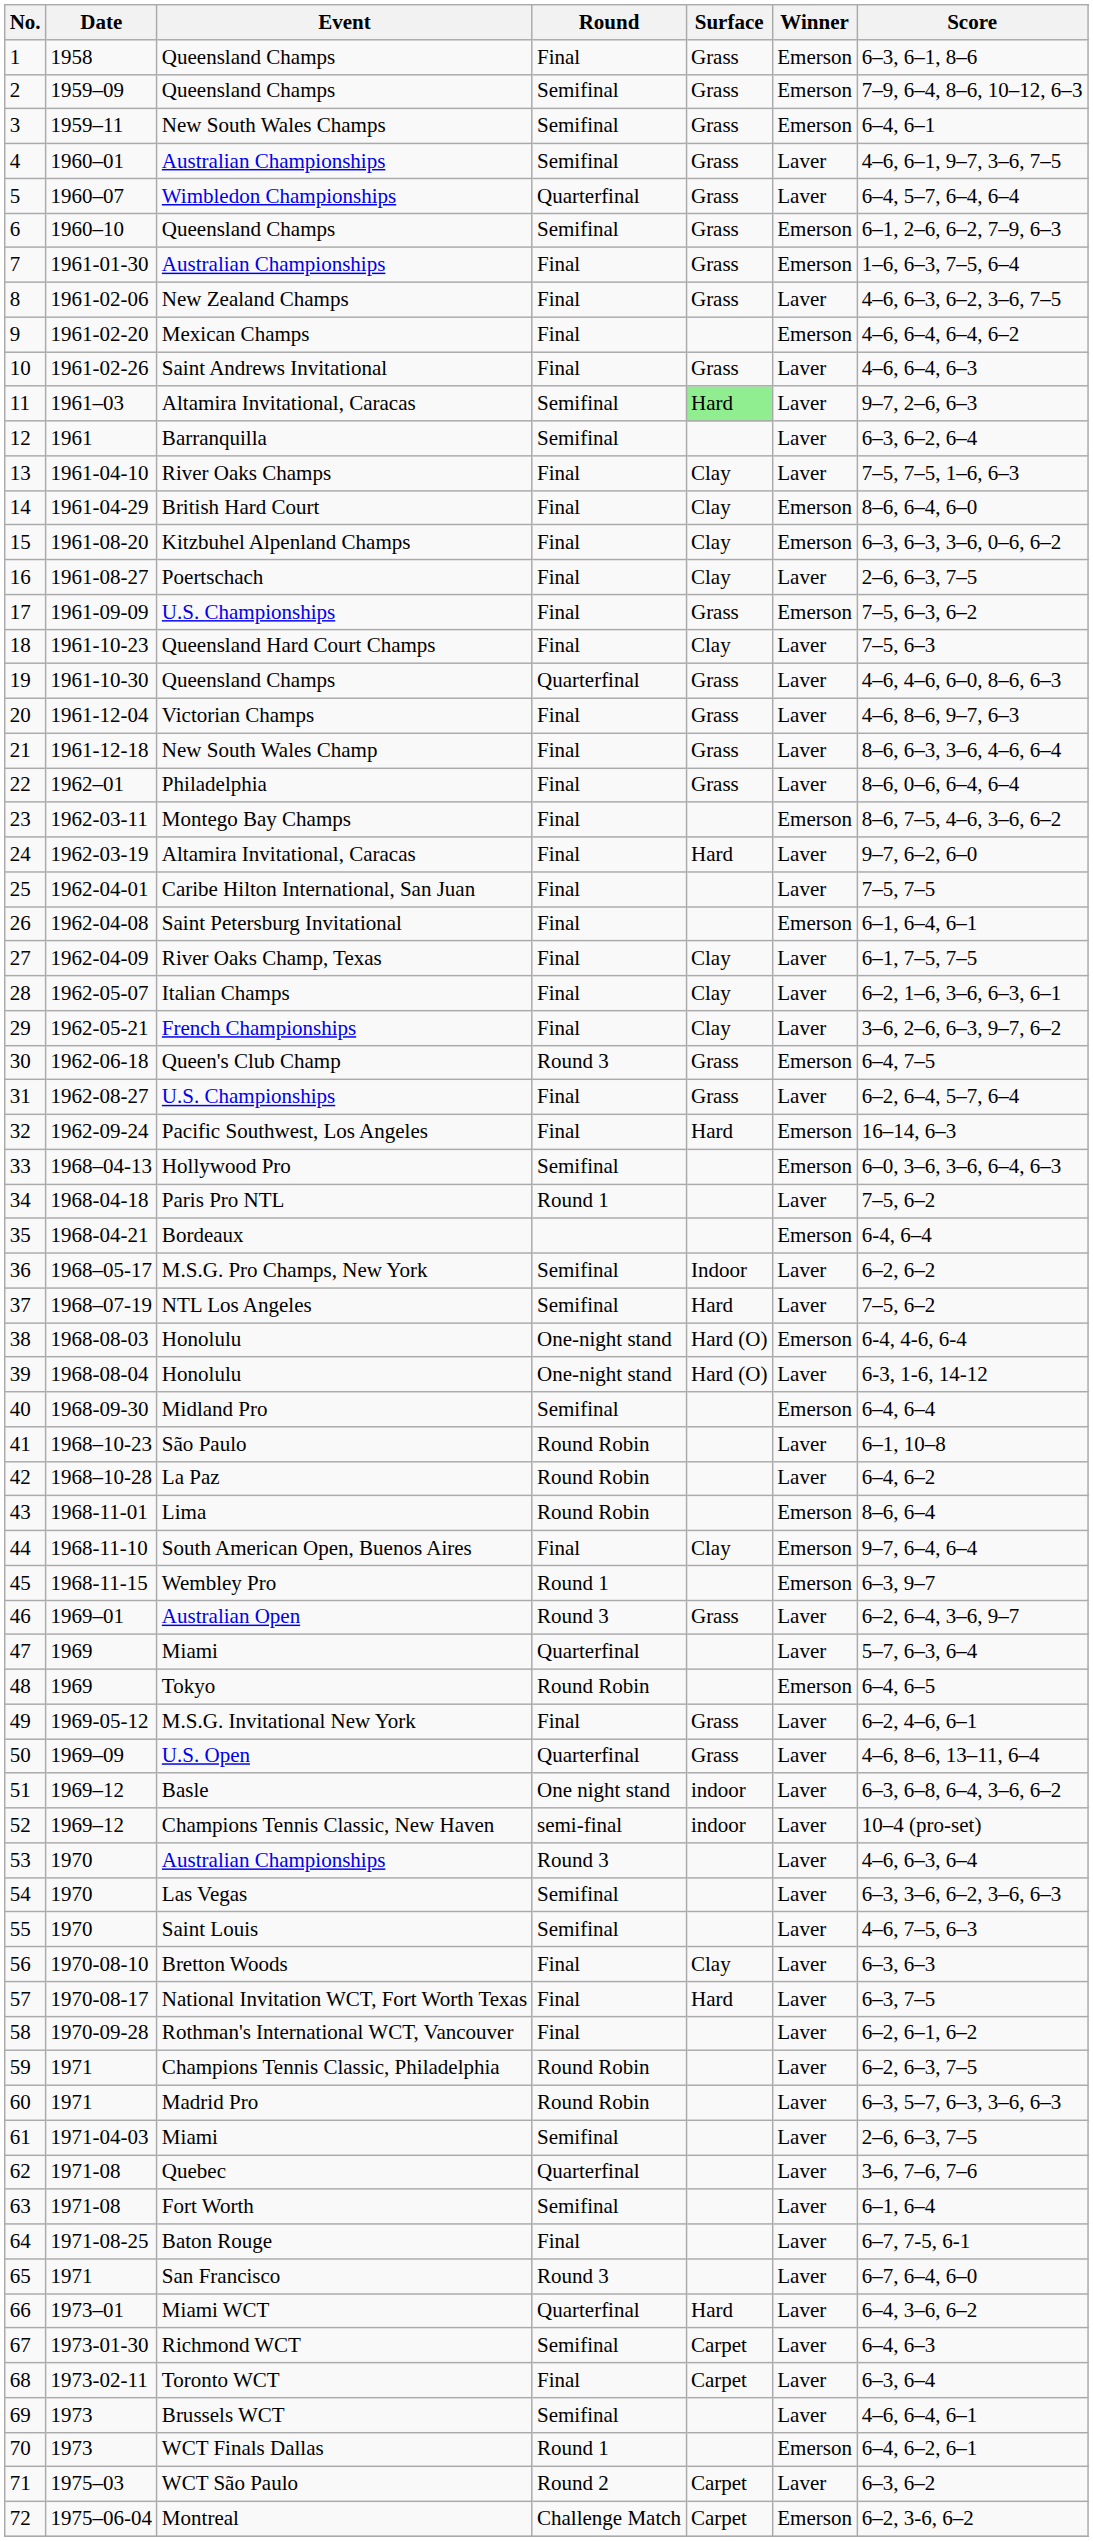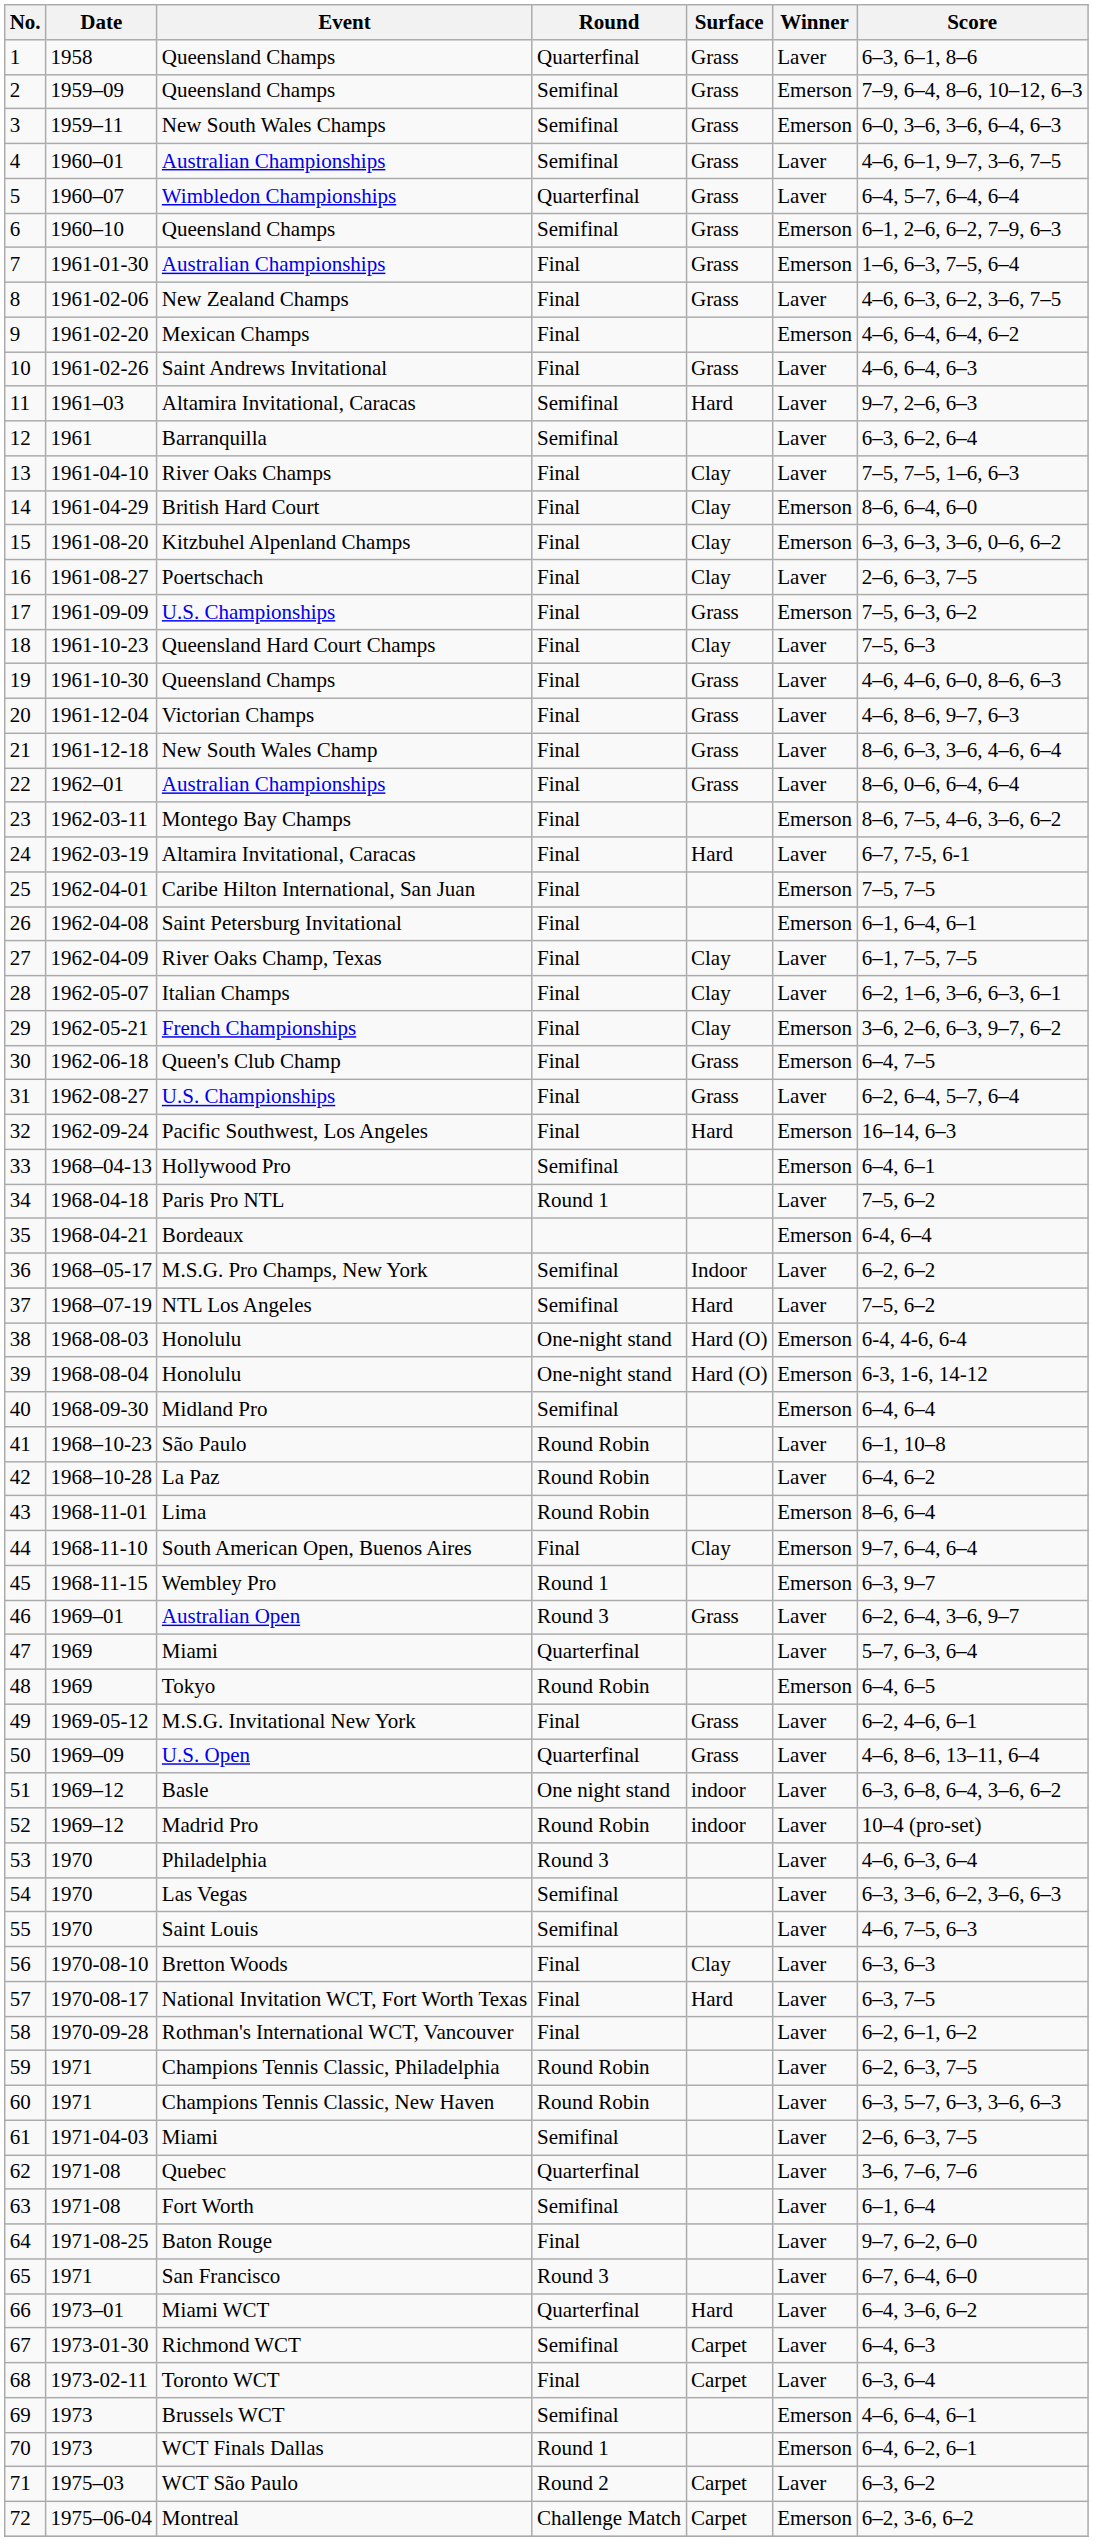1 | Round: Final -> Quarterfinal
1 | Winner: Emerson -> Laver
3 | Score: 6–4, 6–1 -> 6–0, 3–6, 3–6, 6–4, 6–3
11 | Surface: lightgreen background -> no background
19 | Round: Quarterfinal -> Final
22 | Event: Philadelphia -> Australian Championships
24 | Score: 9–7, 6–2, 6–0 -> 6–7, 7-5, 6-1
25 | Winner: Laver -> Emerson
29 | Winner: Laver -> Emerson
30 | Round: Round 3 -> Final
33 | Score: 6–0, 3–6, 3–6, 6–4, 6–3 -> 6–4, 6–1
39 | Winner: Laver -> Emerson
52 | Event: Champions Tennis Classic, New Haven -> Madrid Pro
52 | Round: semi-final -> Round Robin
53 | Event: Australian Championships -> Philadelphia
60 | Event: Madrid Pro -> Champions Tennis Classic, New Haven
64 | Score: 6–7, 7-5, 6-1 -> 9–7, 6–2, 6–0
69 | Winner: Laver -> Emerson
